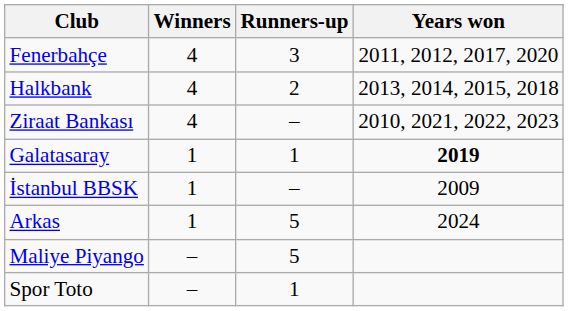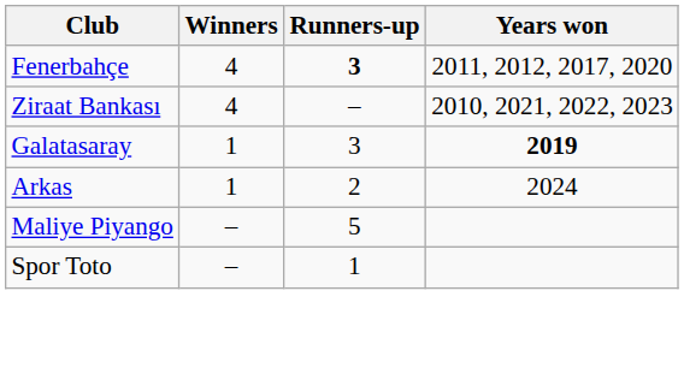Fenerbahçe | Runners-up: normal -> bold
- row: Halkbank | 4 | 2 | 2013, 2014, 2015, 2018
Galatasaray | Runners-up: 1 -> 3
- row: İstanbul BBSK | 1 | – | 2009
Arkas | Runners-up: 5 -> 2
